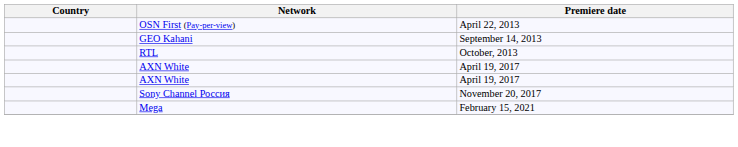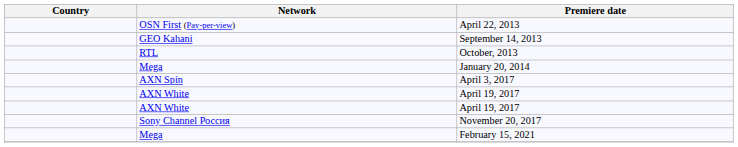+ row: Mega | January 20, 2014
+ row: AXN Spin | April 3, 2017
